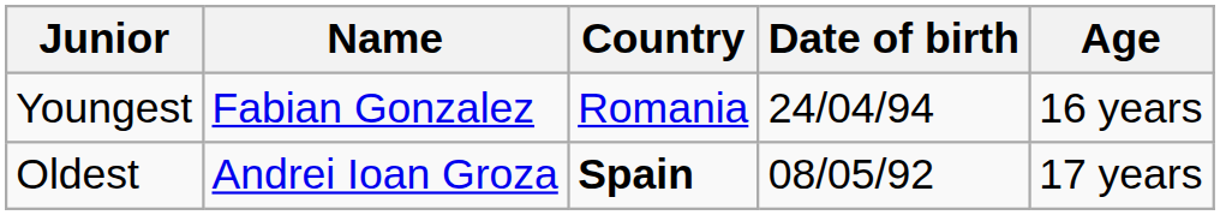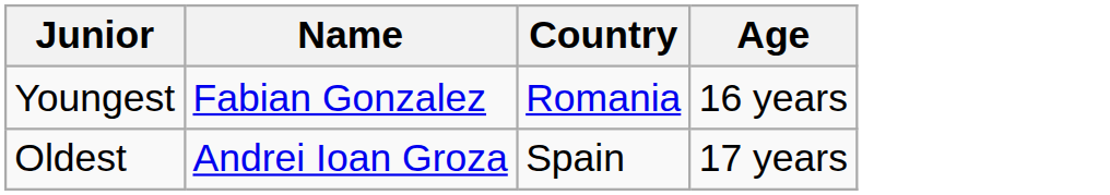- column: Date of birth | 24/04/94 | 08/05/92
Oldest | Country: bold -> normal
